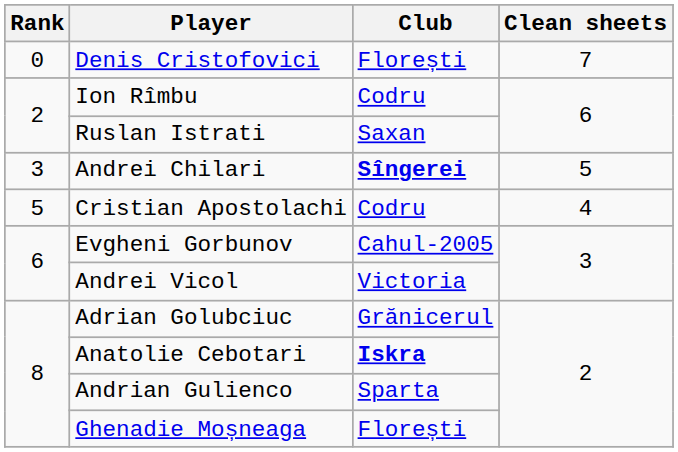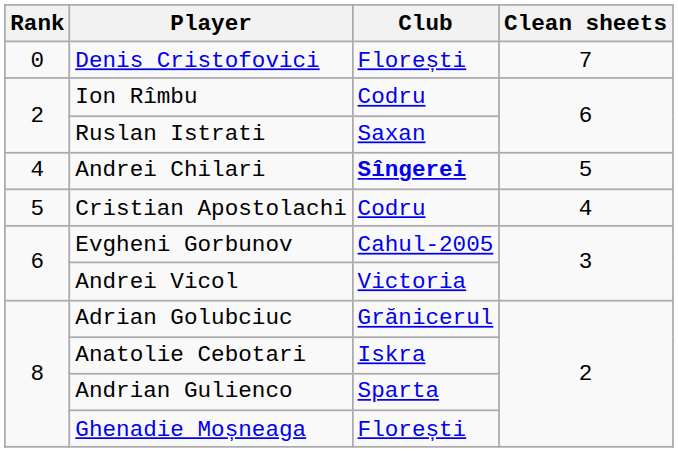Andrei Chilari | Rank: 3 -> 4
Anatolie Cebotari | Club: bold -> normal
